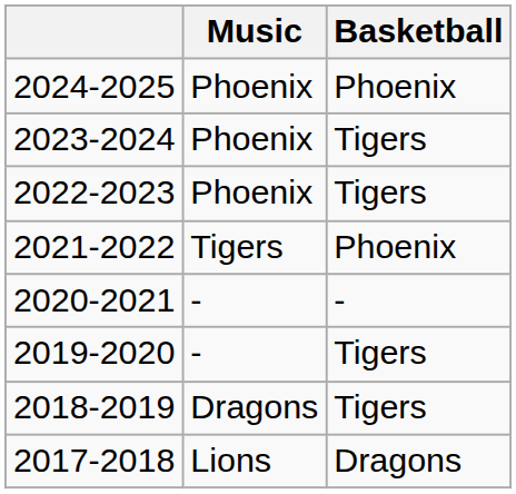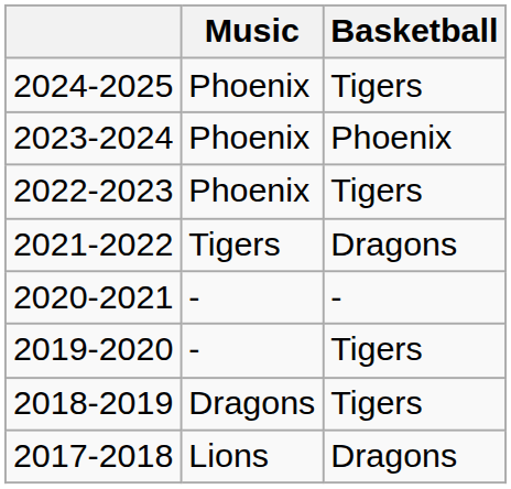2024-2025 | Basketball: Phoenix -> Tigers
2023-2024 | Basketball: Tigers -> Phoenix
2021-2022 | Basketball: Phoenix -> Dragons
